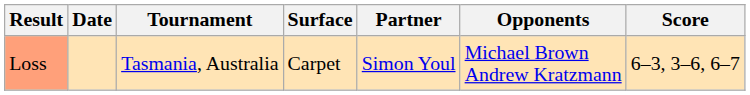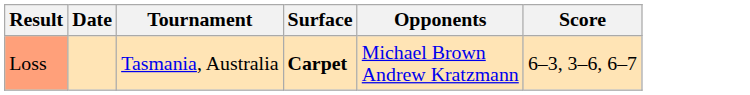- column: Partner | Simon Youl
Loss | Surface: normal -> bold
